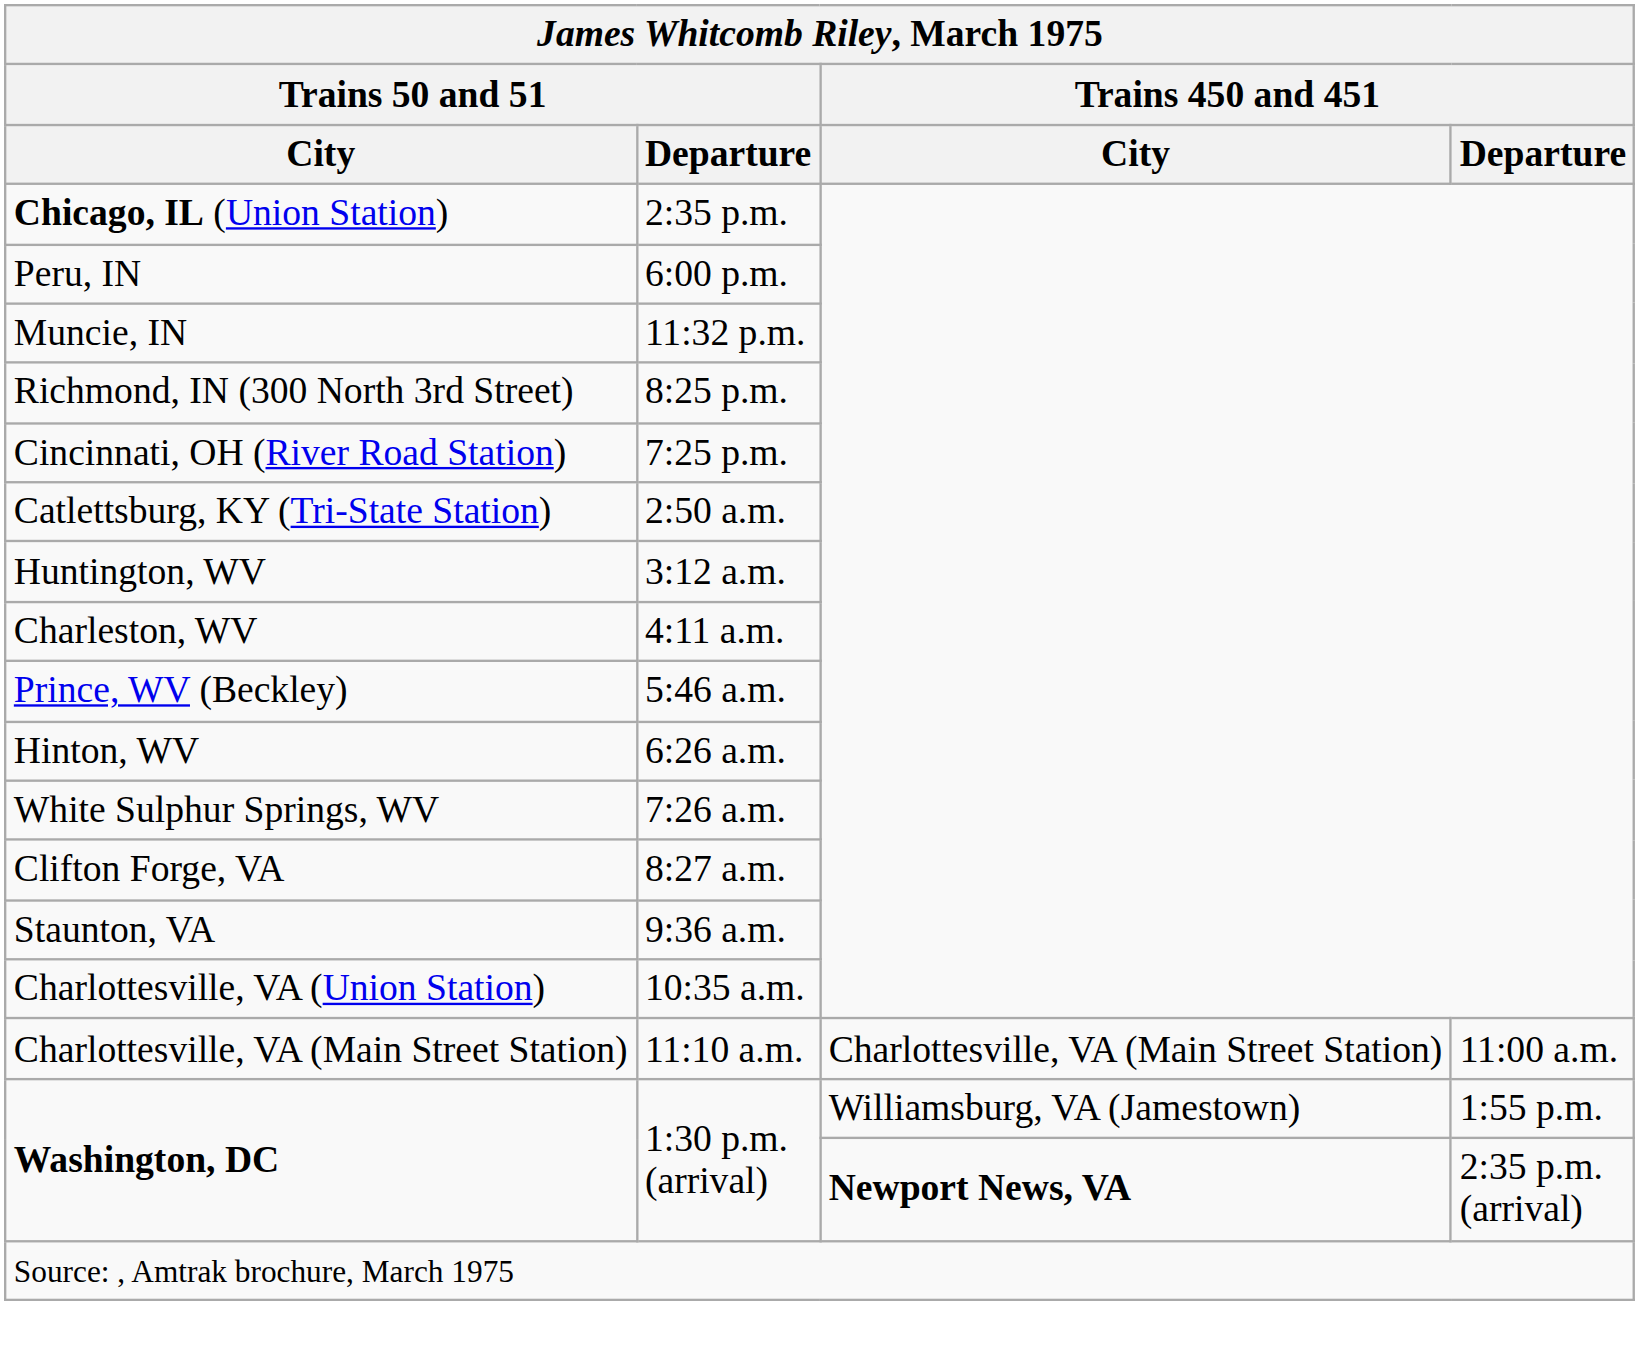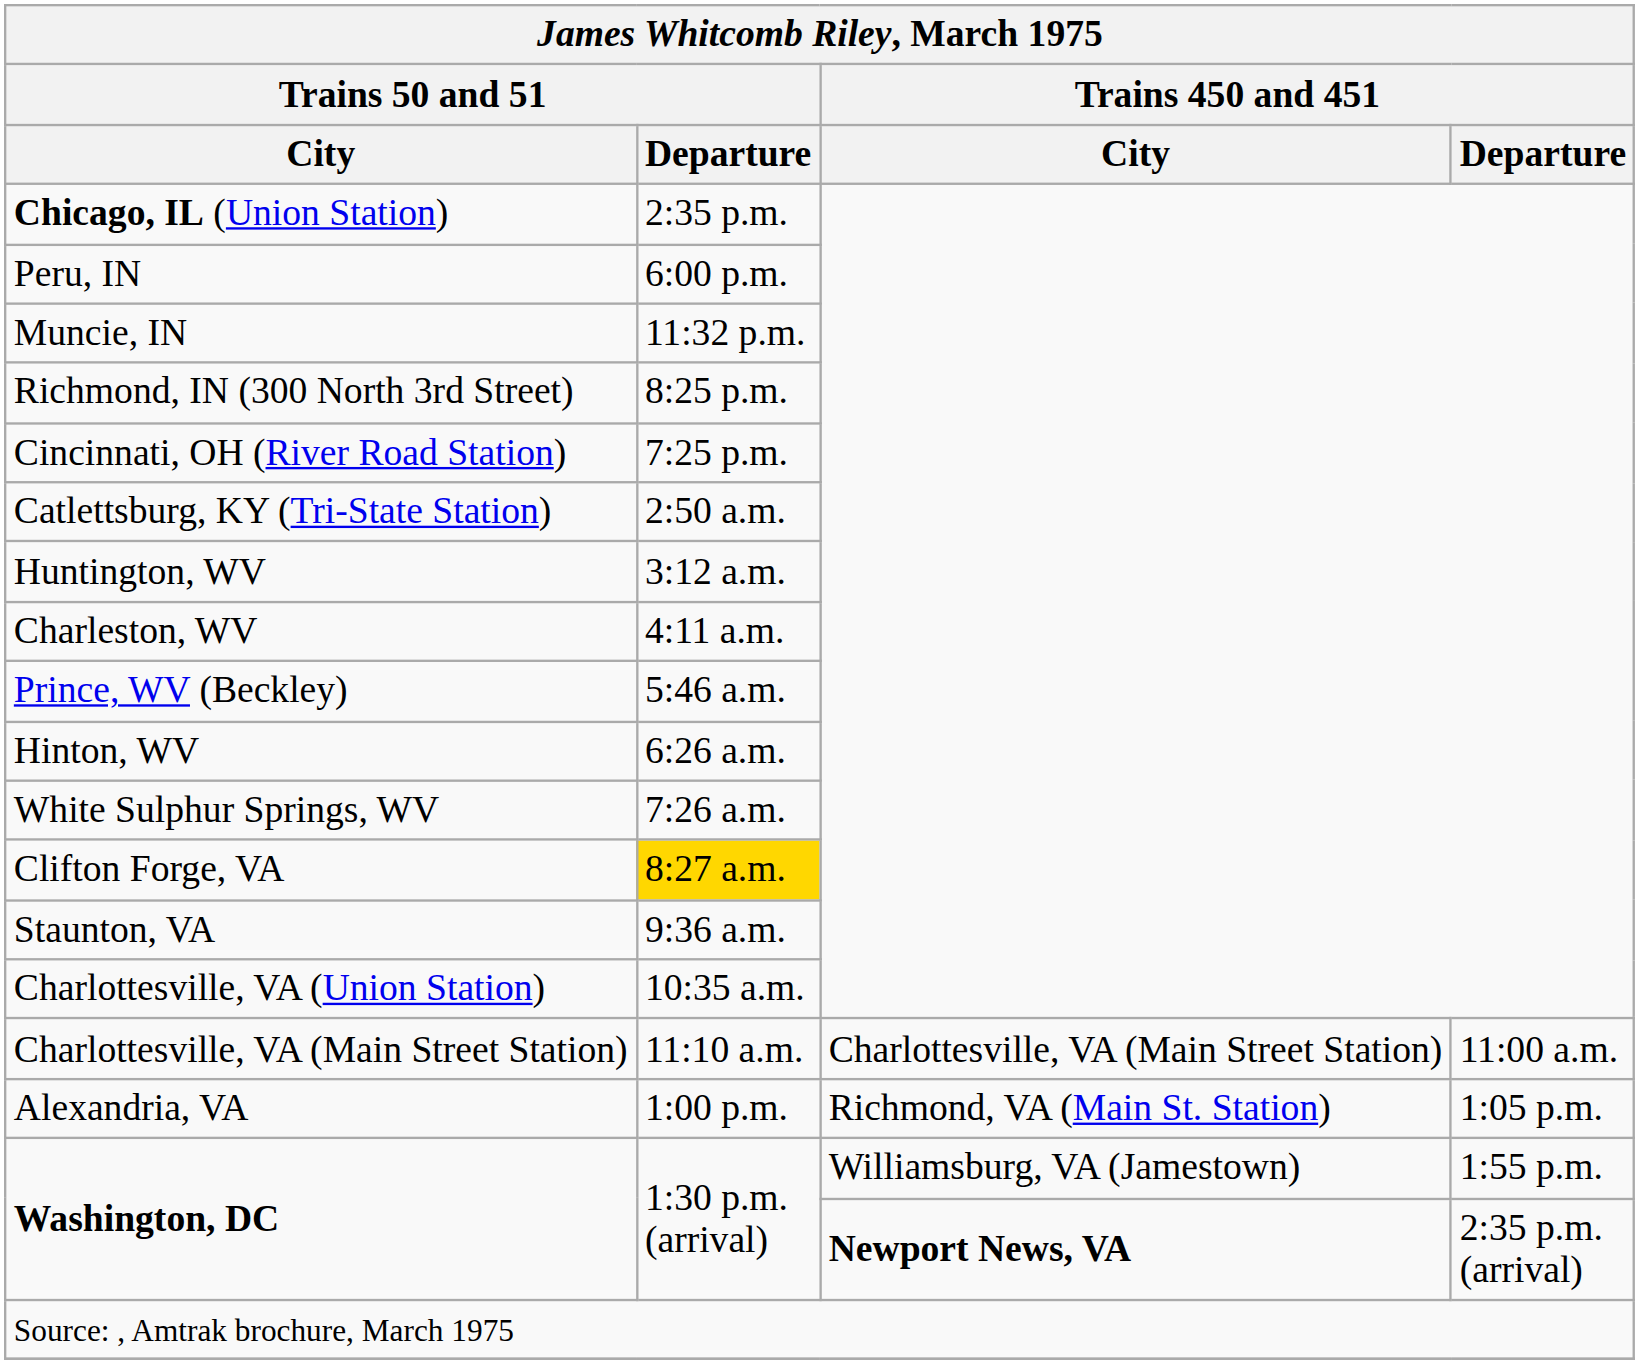Clifton Forge, VA | Trains 50 and 51 / Departure: no background -> gold background
+ row: Alexandria, VA | 1:00 p.m. | Richmond, VA (Main St. Station) | 1:05 p.m.
